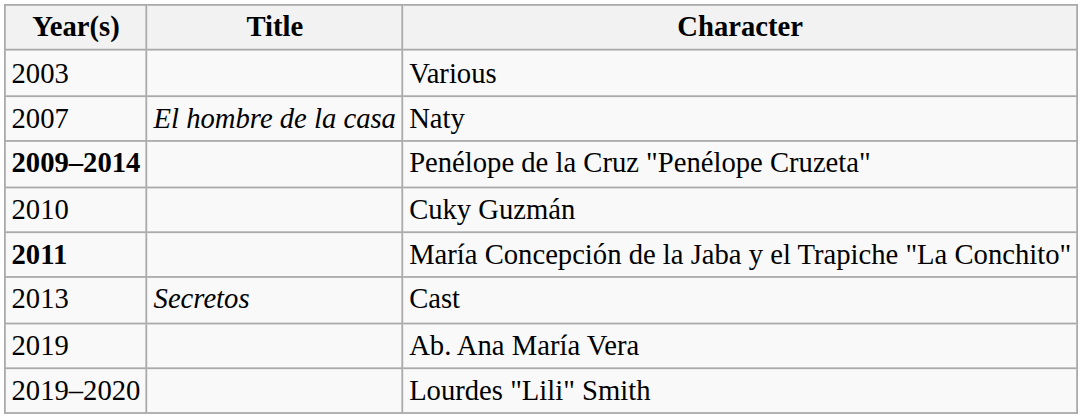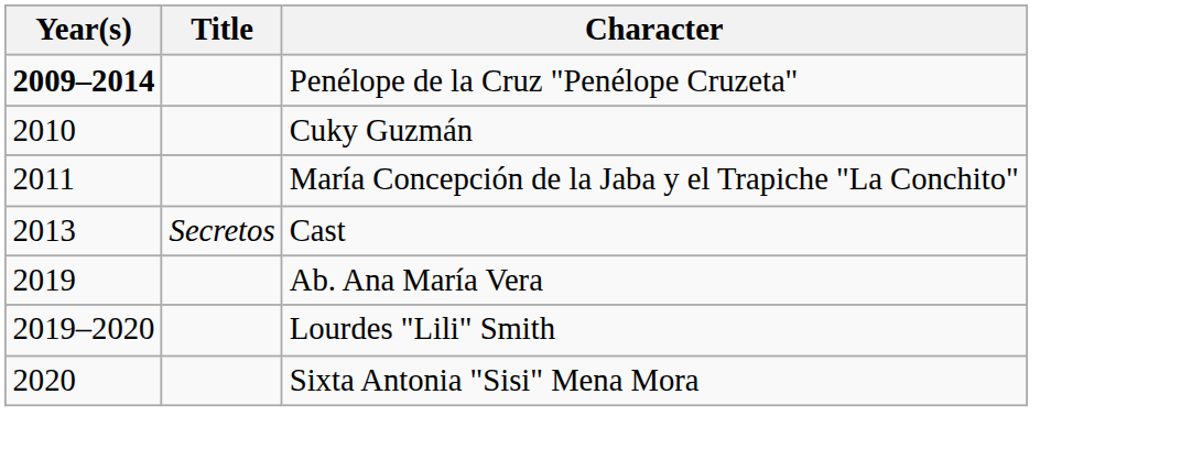- row: 2003 | Various
- row: 2007 | El hombre de la casa | Naty
María Concepción de la Jaba y el Trapiche "La Conchito" | Year(s): bold -> normal
+ row: 2020 | Sixta Antonia "Sisi" Mena Mora
